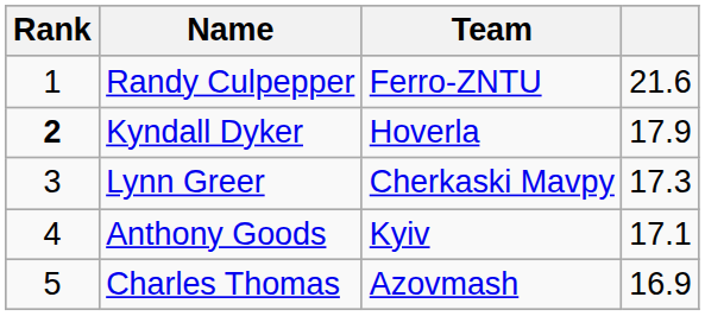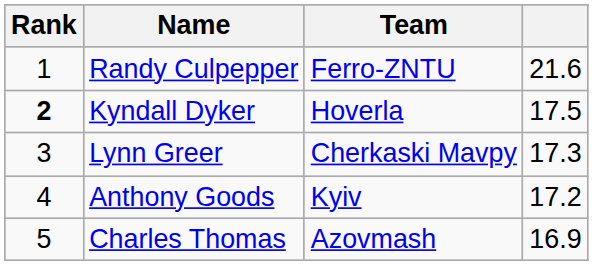Kyndall Dyker | column 4: 17.9 -> 17.5
Anthony Goods | column 4: 17.1 -> 17.2
